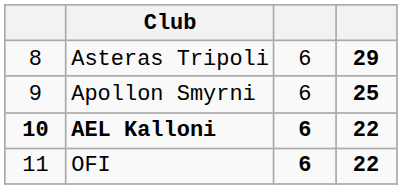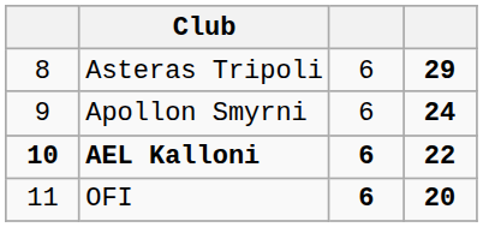Apollon Smyrni | column 4: 25 -> 24
OFI | column 4: 22 -> 20
